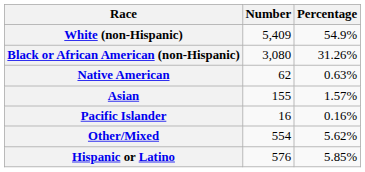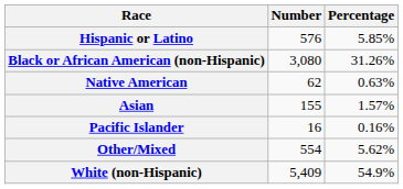rows swapped: White (non-Hispanic) <-> Hispanic or Latino
